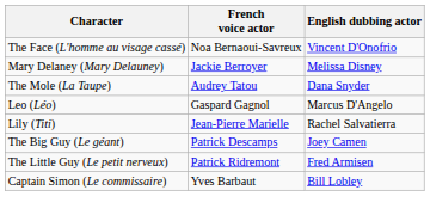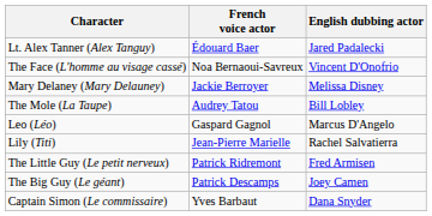+ row: Lt. Alex Tanner (Alex Tanguy) | Édouard Baer | Jared Padalecki
The Mole (La Taupe) | English dubbing actor: Dana Snyder -> Bill Lobley
rows swapped: The Little Guy (Le petit nerveux) <-> The Big Guy (Le géant)
Captain Simon (Le commissaire) | English dubbing actor: Bill Lobley -> Dana Snyder
